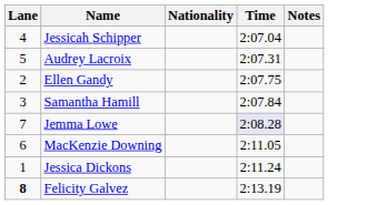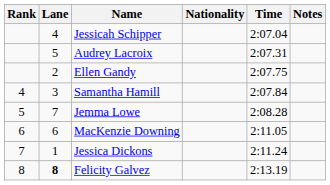+ column: Rank | 4 | 5 | 6 | 7 | 8
Jemma Lowe | Time: lavender background -> no background
